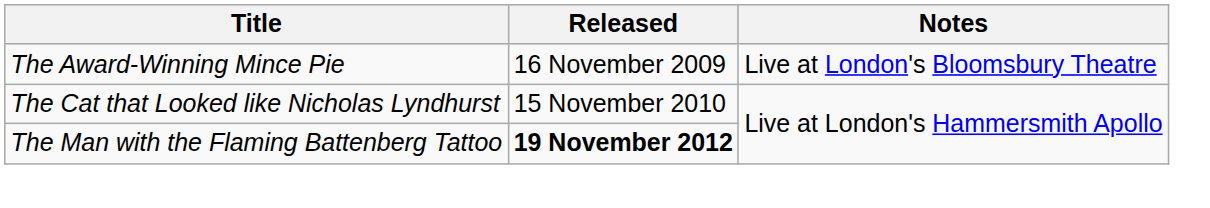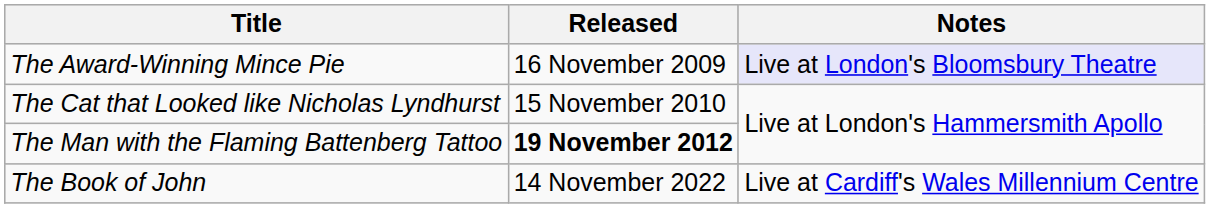The Award-Winning Mince Pie | Notes: no background -> lavender background
+ row: The Book of John | 14 November 2022 | Live at Cardiff's Wales Millennium Centre
